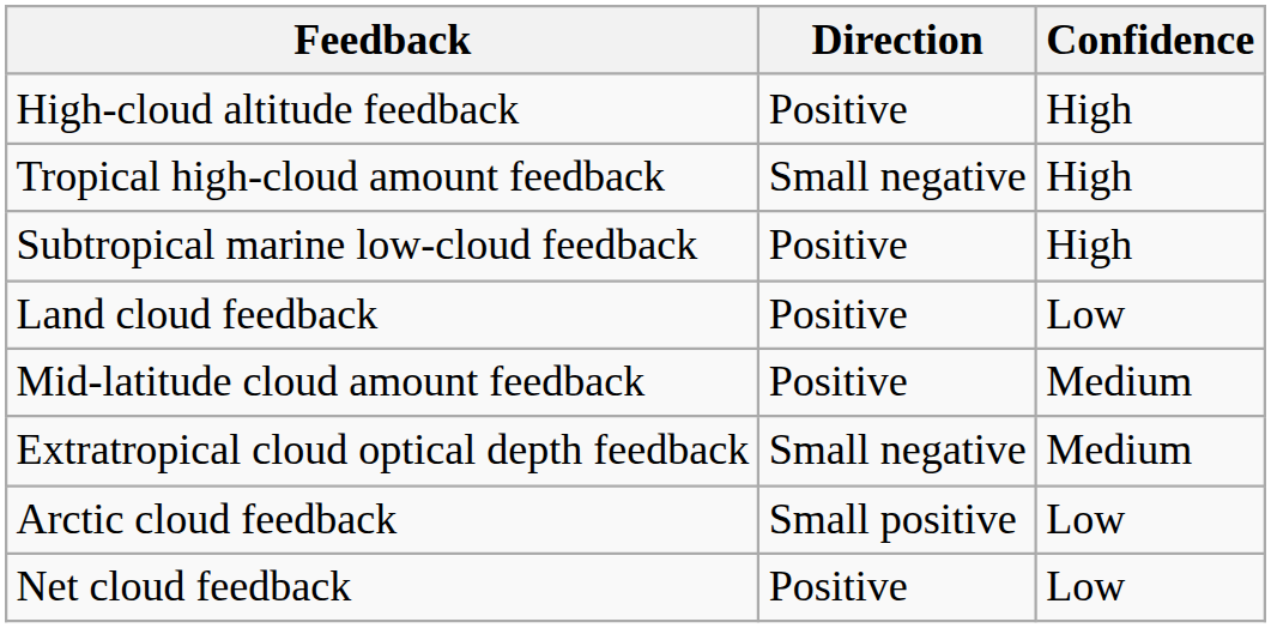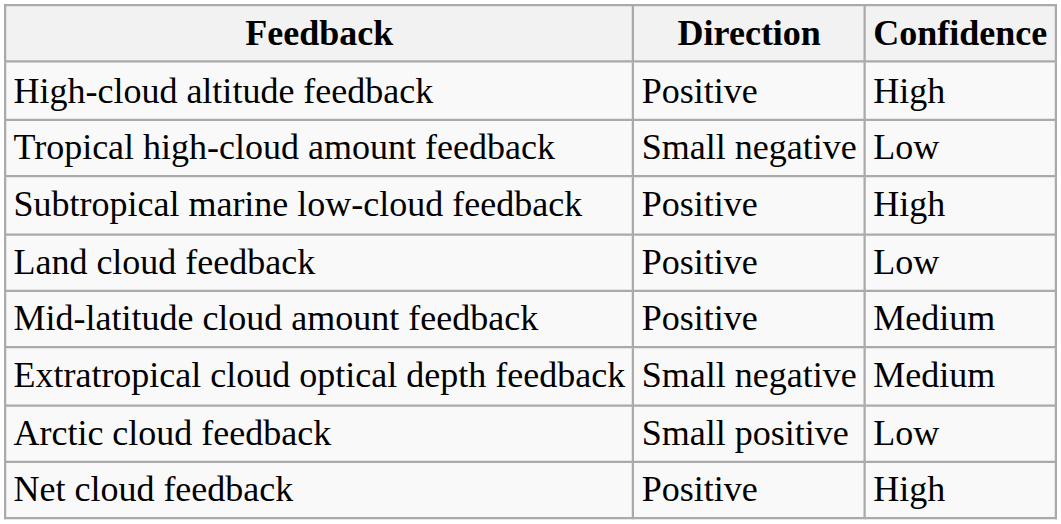Tropical high-cloud amount feedback | Confidence: High -> Low
Net cloud feedback | Confidence: Low -> High
